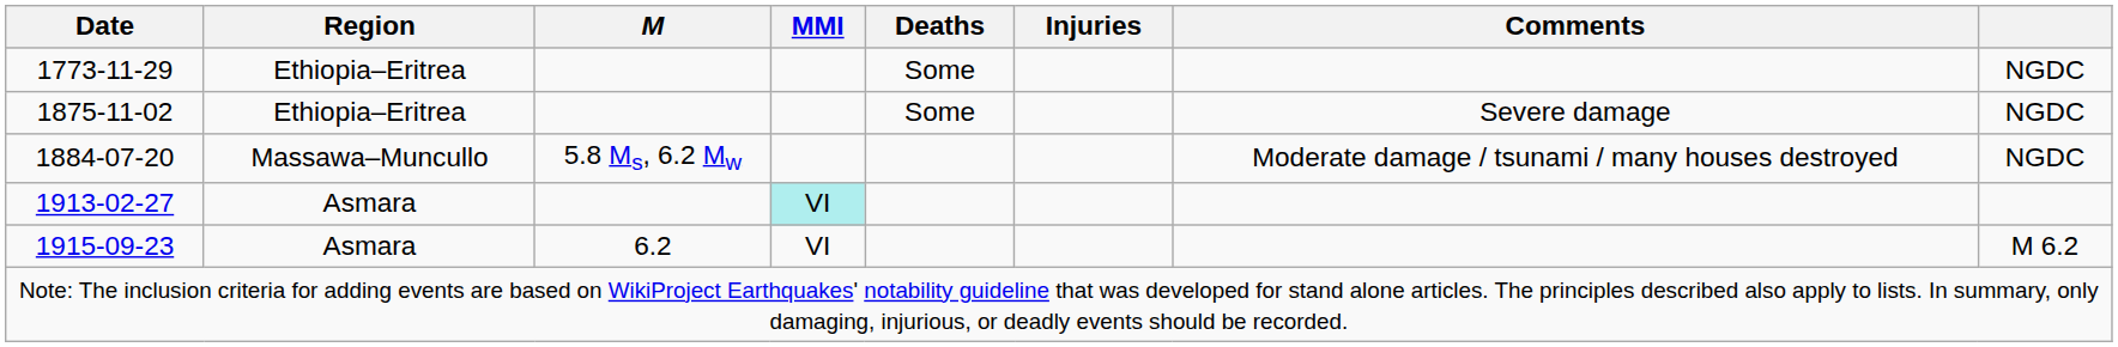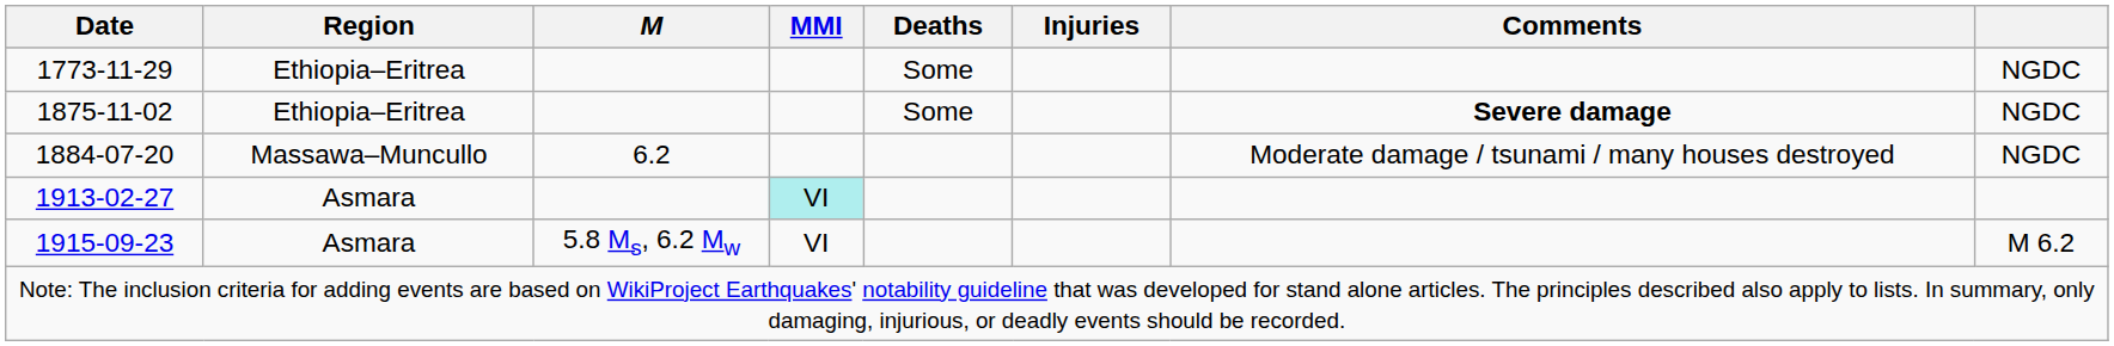1875-11-02 | Comments: normal -> bold
1884-07-20 | M: 5.8 Ms, 6.2 Mw -> 6.2
1915-09-23 | M: 6.2 -> 5.8 Ms, 6.2 Mw
